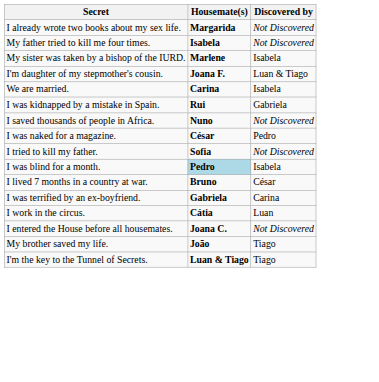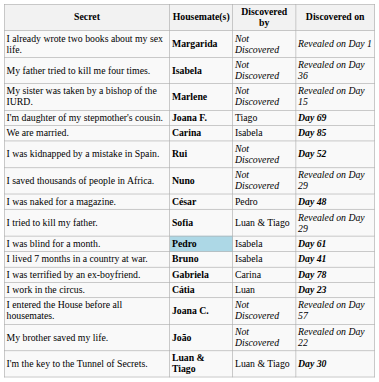+ column: Discovered on | Revealed on Day 1 | Revealed on Day 36 | Revealed on Day 15 | Day 69 | Day 85 | Day 52 | Revealed on Day 29 | Day 48 | Revealed on Day 29 | Day 61 | Day 41 | Day 78 | Day 23 | Revealed on Day 57 | Revealed on Day 22 | Day 30
My sister was taken by a bishop of the IURD. | Discovered by: Isabela -> Not Discovered
I'm daughter of my stepmother's cousin. | Discovered by: Luan & Tiago -> Tiago
I was kidnapped by a mistake in Spain. | Discovered by: Gabriela -> Not Discovered
I tried to kill my father. | Discovered by: Not Discovered -> Luan & Tiago
I lived 7 months in a country at war. | Discovered by: César -> Isabela
My brother saved my life. | Discovered by: Tiago -> Not Discovered
I'm the key to the Tunnel of Secrets. | Discovered by: Tiago -> Luan & Tiago
